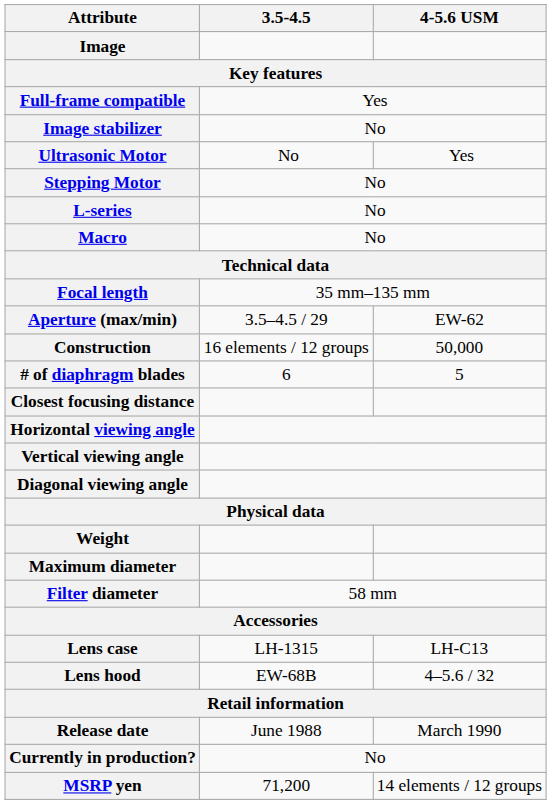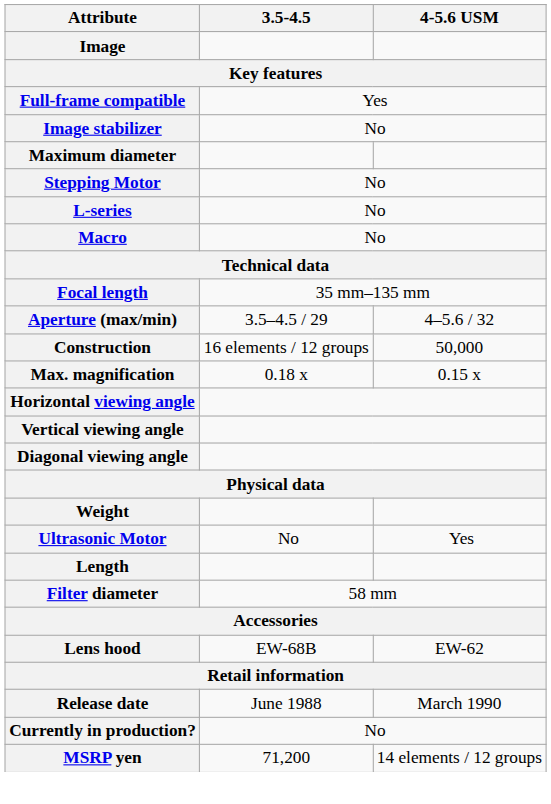rows swapped: Ultrasonic Motor <-> Maximum diameter
Aperture (max/min) | 4-5.6 USM: EW-62 -> 4–5.6 / 32
- row: # of diaphragm blades | 6 | 5
- row: Closest focusing distance
+ row: Max. magnification | 0.18 x | 0.15 x
+ row: Length
- row: Lens case | LH-1315 | LH-C13
Lens hood | 4-5.6 USM: 4–5.6 / 32 -> EW-62
